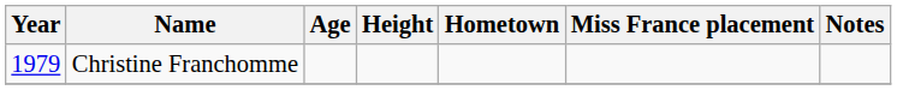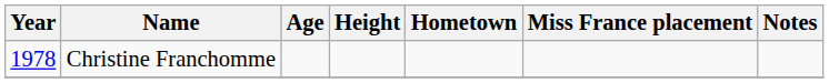Christine Franchomme | Year: 1979 -> 1978
